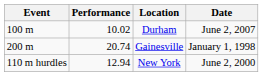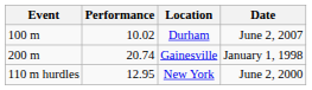New York | Performance: 12.94 -> 12.95
